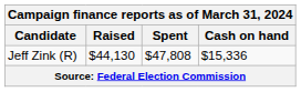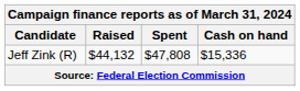Jeff Zink (R) | Raised: $44,130 -> $44,132
